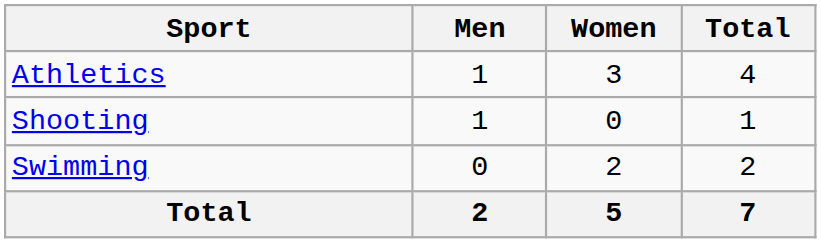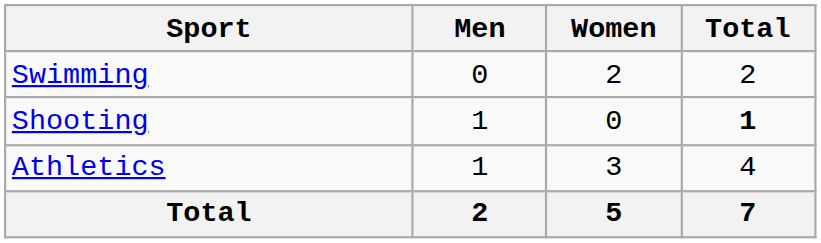rows swapped: Athletics <-> Swimming
Shooting | Total: normal -> bold
